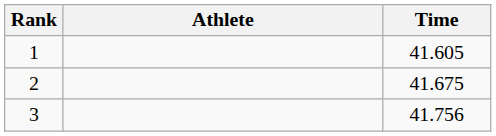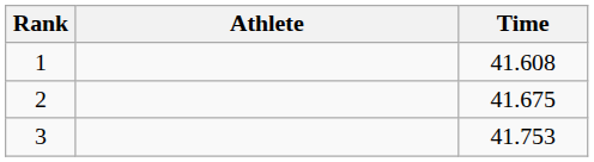1 | Time: 41.605 -> 41.608
3 | Time: 41.756 -> 41.753
